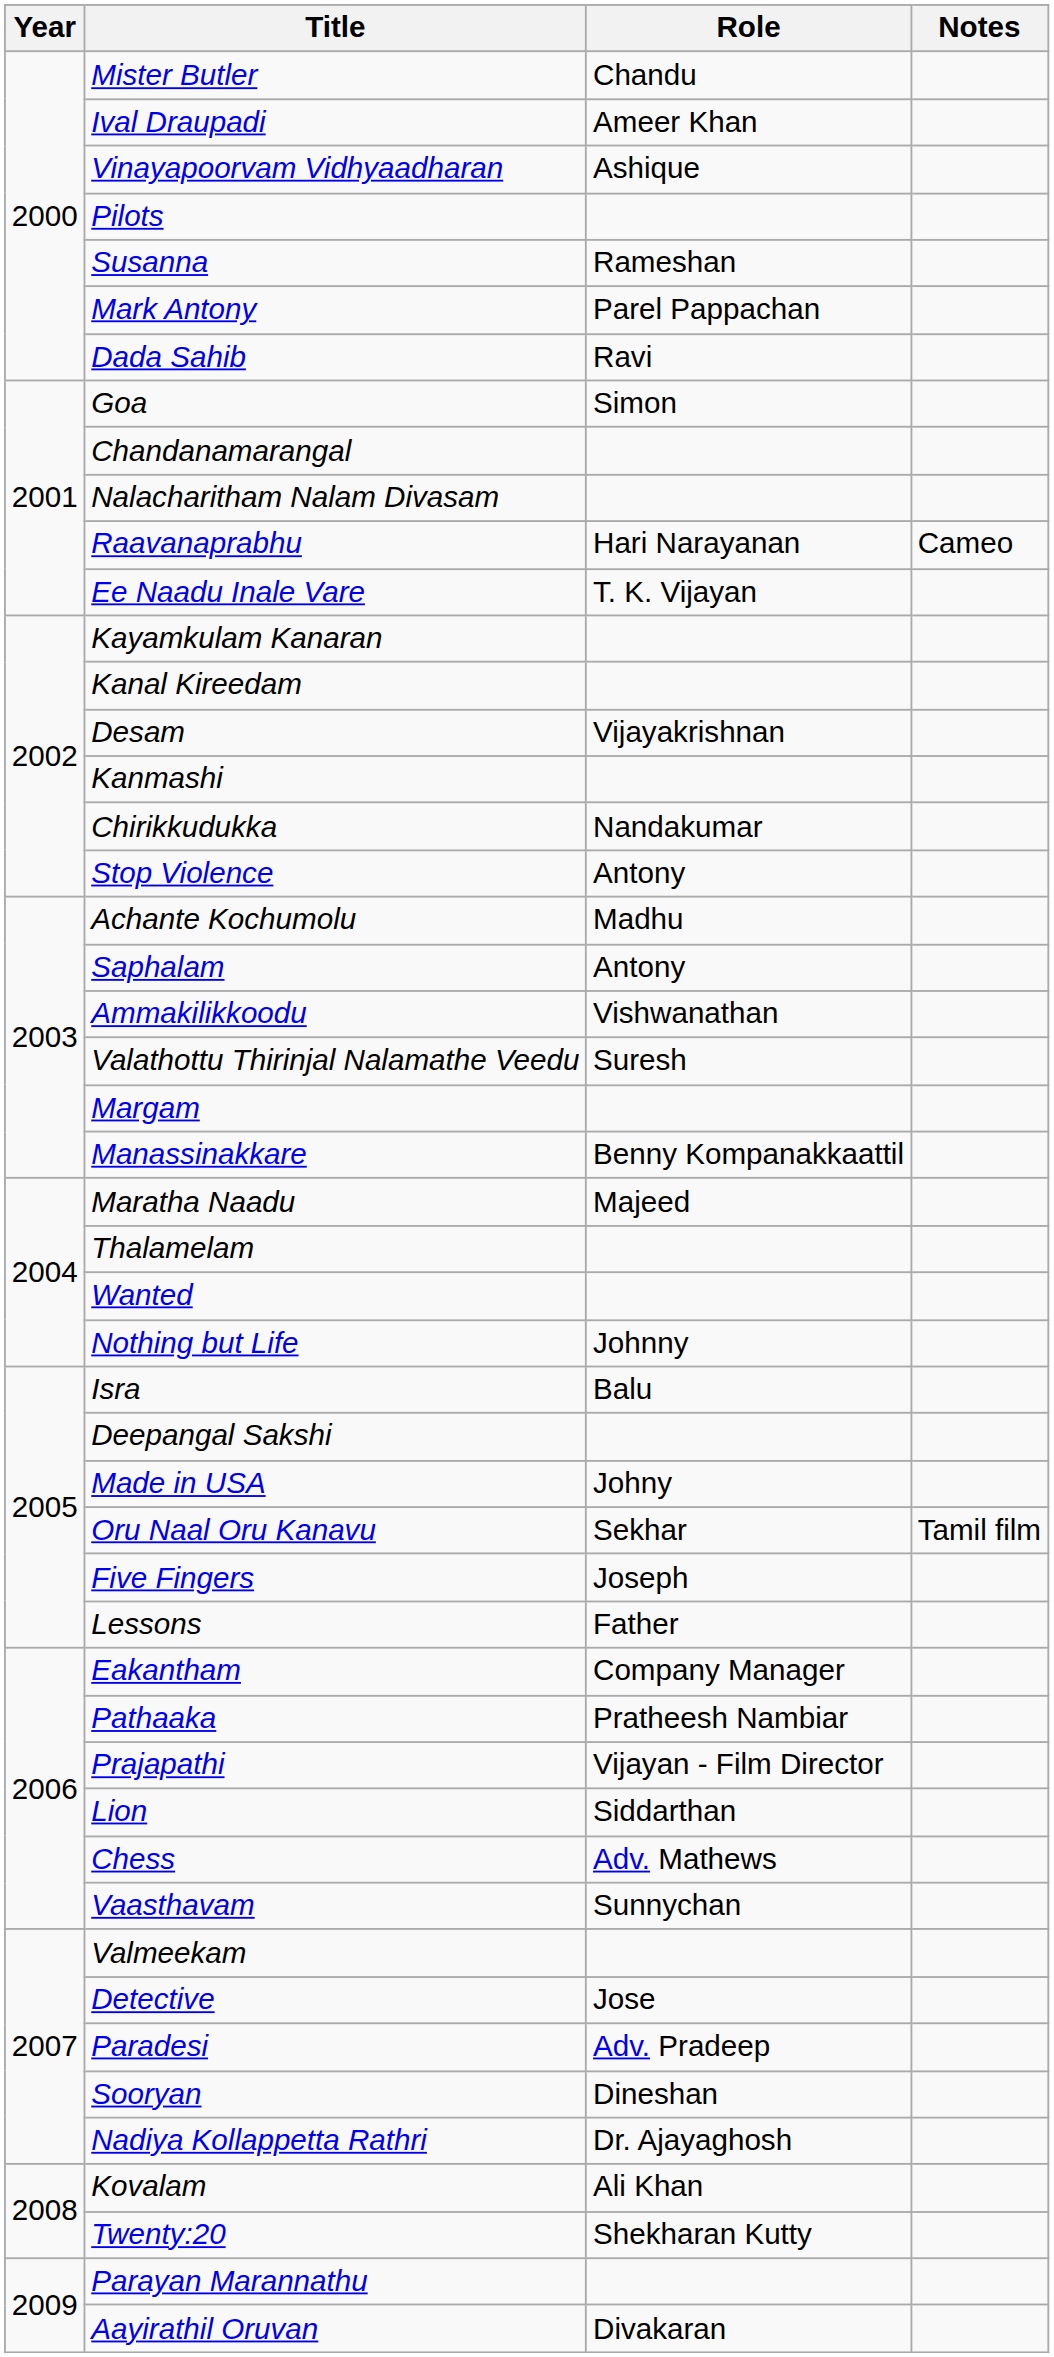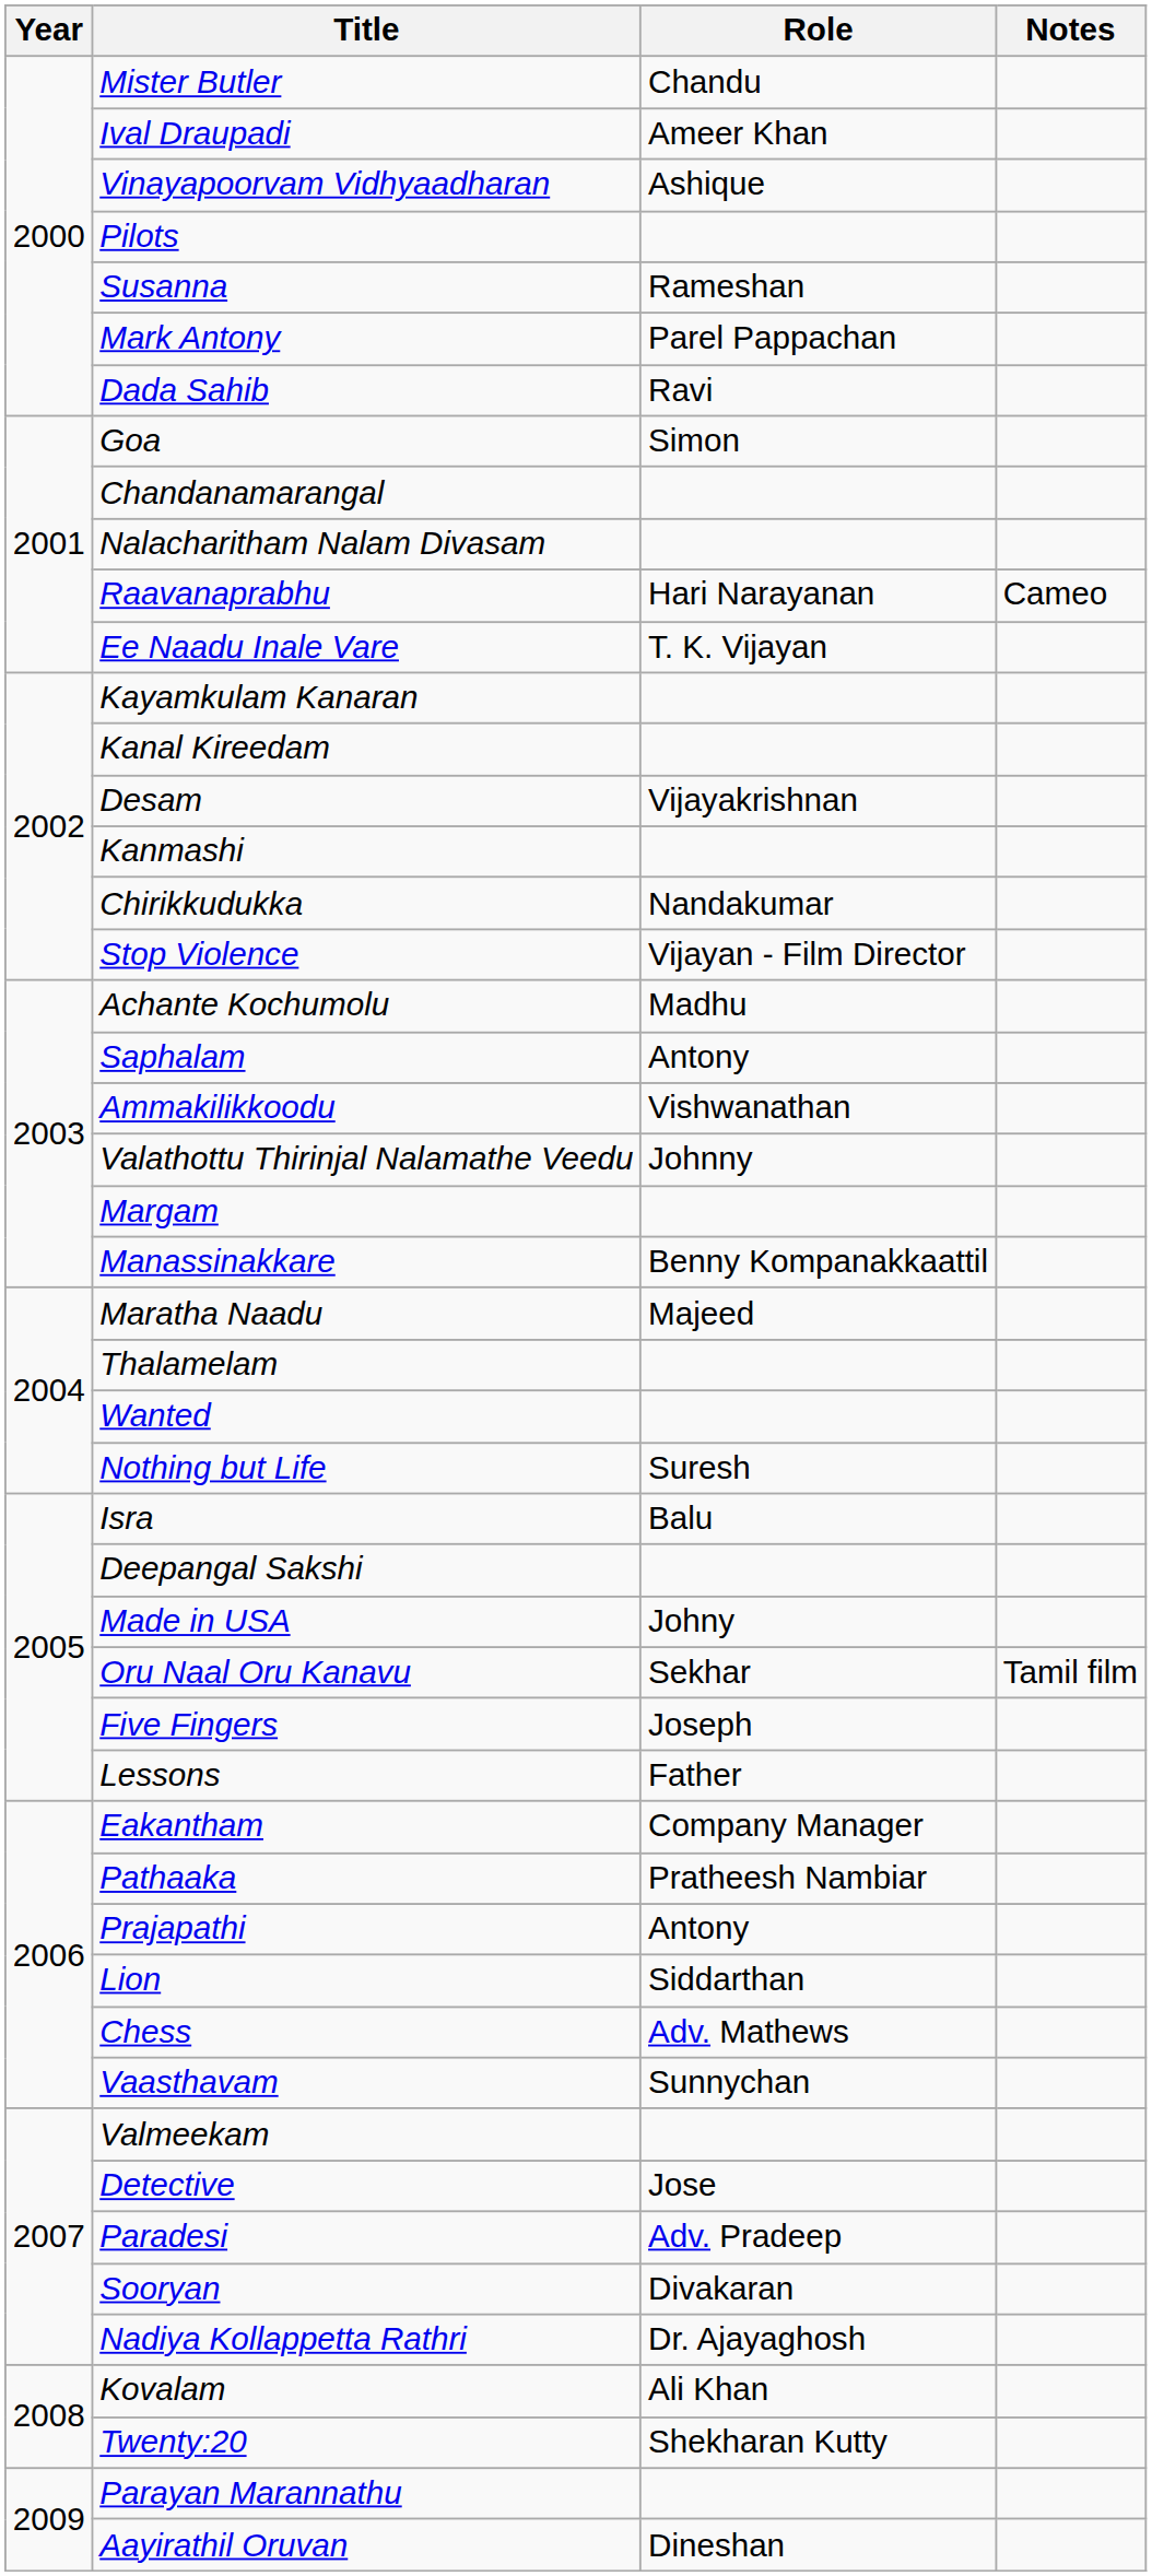Stop Violence | Role: Antony -> Vijayan - Film Director
Valathottu Thirinjal Nalamathe Veedu | Role: Suresh -> Johnny
Nothing but Life | Role: Johnny -> Suresh
Prajapathi | Role: Vijayan - Film Director -> Antony
Sooryan | Role: Dineshan -> Divakaran
Aayirathil Oruvan | Role: Divakaran -> Dineshan
